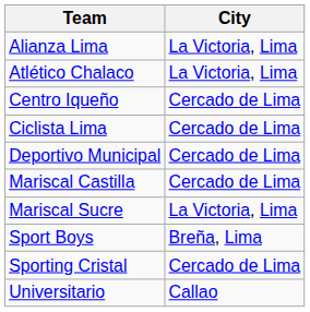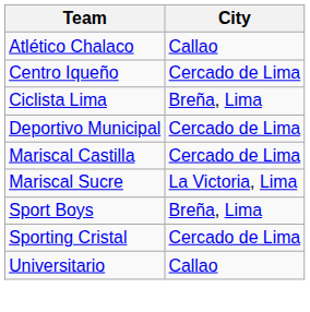- row: Alianza Lima | La Victoria, Lima
Atlético Chalaco | City: La Victoria, Lima -> Callao
Ciclista Lima | City: Cercado de Lima -> Breña, Lima
